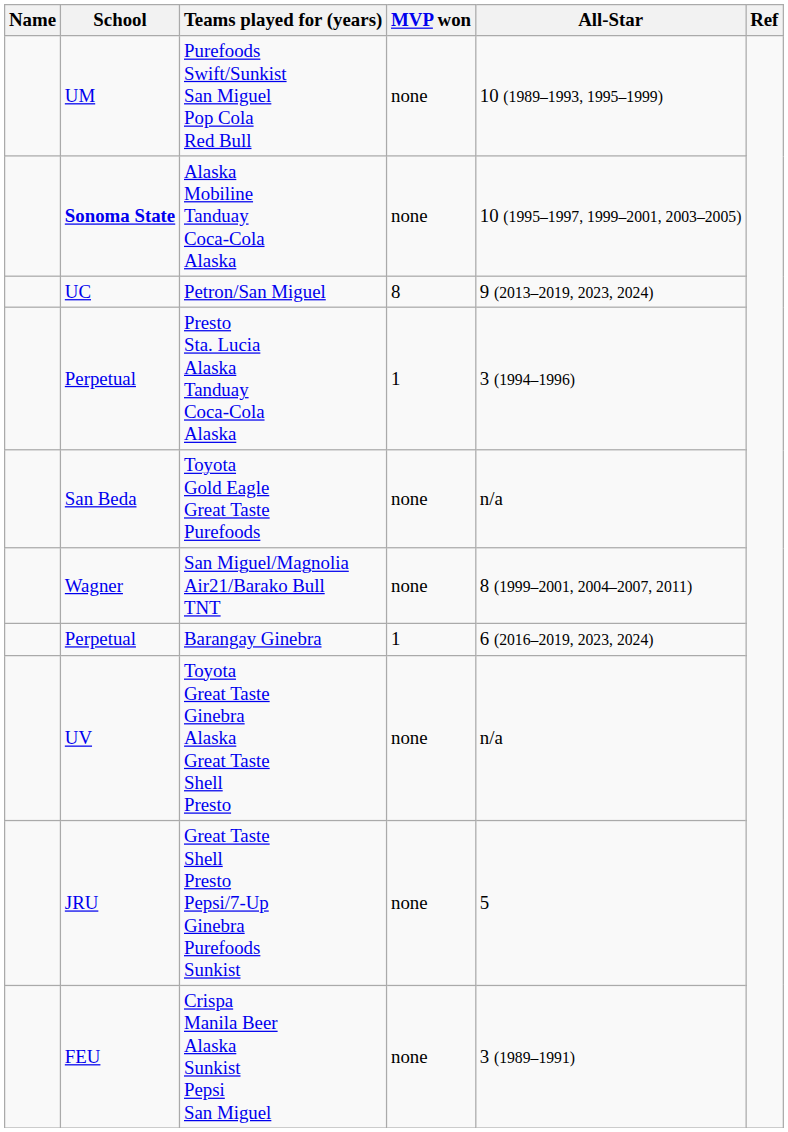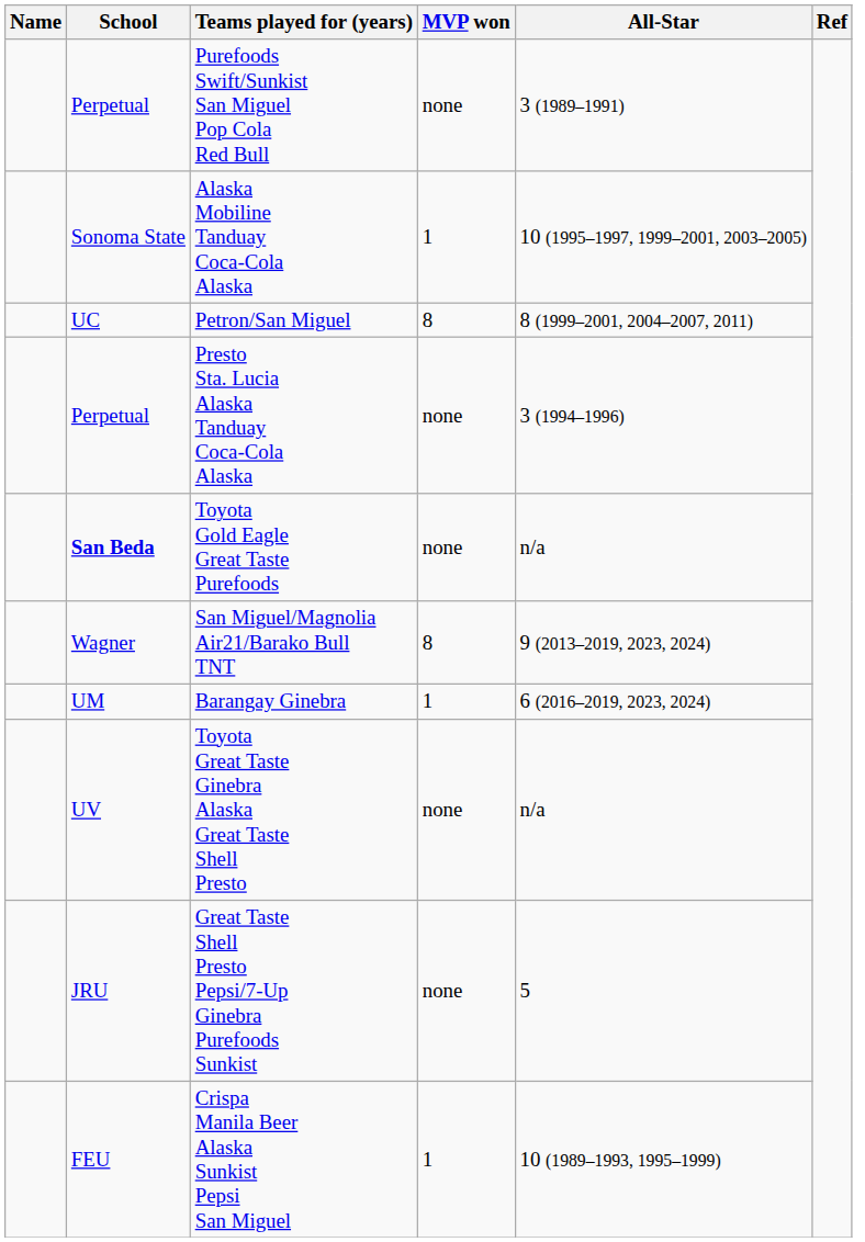Purefoods Swift/Sunkist San Miguel Pop Cola Red Bull | School: UM -> Perpetual
Purefoods Swift/Sunkist San Miguel Pop Cola Red Bull | All-Star: 10 (1989–1993, 1995–1999) -> 3 (1989–1991)
Alaska Mobiline Tanduay Coca-Cola Alaska | School: bold -> normal
Alaska Mobiline Tanduay Coca-Cola Alaska | MVP won: none -> 1
Petron/San Miguel | All-Star: 9 (2013–2019, 2023, 2024) -> 8 (1999–2001, 2004–2007, 2011)
Presto Sta. Lucia Alaska Tanduay Coca-Cola Alaska | MVP won: 1 -> none
Toyota Gold Eagle Great Taste Purefoods | School: normal -> bold
San Miguel/Magnolia Air21/Barako Bull TNT | MVP won: none -> 8
San Miguel/Magnolia Air21/Barako Bull TNT | All-Star: 8 (1999–2001, 2004–2007, 2011) -> 9 (2013–2019, 2023, 2024)
Barangay Ginebra | School: Perpetual -> UM
Crispa Manila Beer Alaska Sunkist Pepsi San Miguel | MVP won: none -> 1
Crispa Manila Beer Alaska Sunkist Pepsi San Miguel | All-Star: 3 (1989–1991) -> 10 (1989–1993, 1995–1999)
